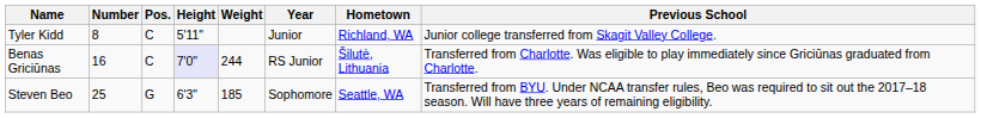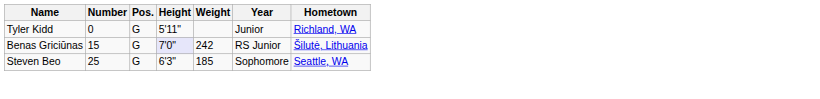- column: Previous School | Junior college transferred from Skagit Valley College. | Transferred from Charlotte. Was eligible to play immediately since Griciūnas graduated from Charlotte. | Transferred from BYU. Under NCAA transfer rules, Beo was required to sit out the 2017–18 season. Will have three years of remaining eligibility.
Tyler Kidd | Number: 8 -> 0
Tyler Kidd | Pos.: C -> G
Benas Griciūnas | Number: 16 -> 15
Benas Griciūnas | Pos.: C -> G
Benas Griciūnas | Weight: 244 -> 242
